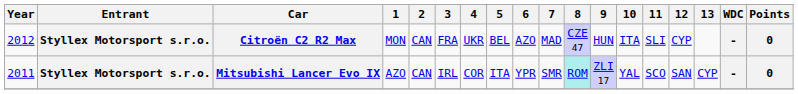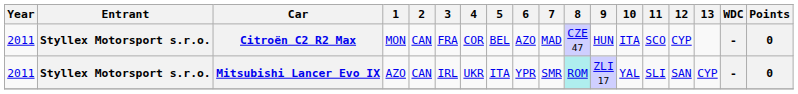Citroën C2 R2 Max | Year: 2012 -> 2011
Citroën C2 R2 Max | 4: UKR -> COR
Citroën C2 R2 Max | 11: SLI -> SCO
Mitsubishi Lancer Evo IX | 4: COR -> UKR
Mitsubishi Lancer Evo IX | 11: SCO -> SLI
